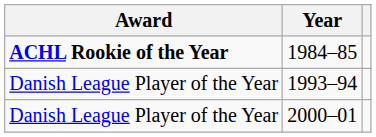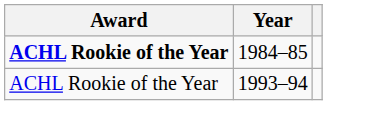1993–94 | Award: Danish League Player of the Year -> ACHL Rookie of the Year
- row: Danish League Player of the Year | 2000–01
